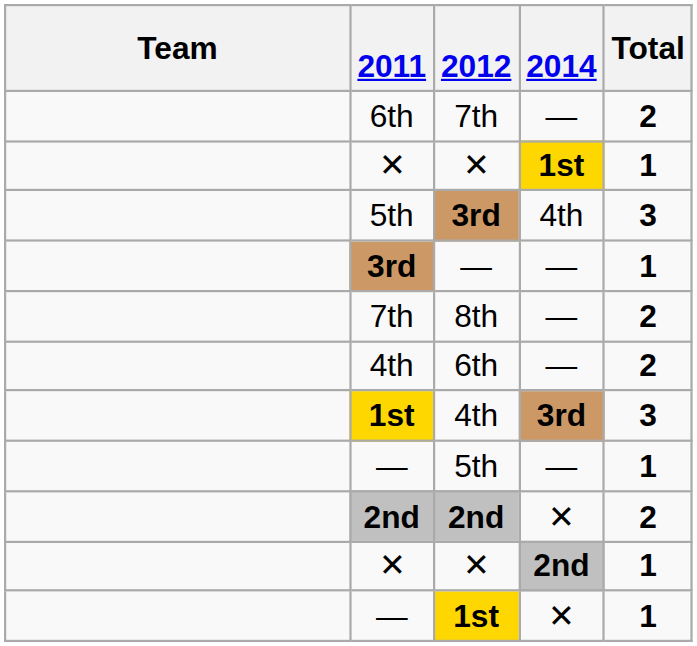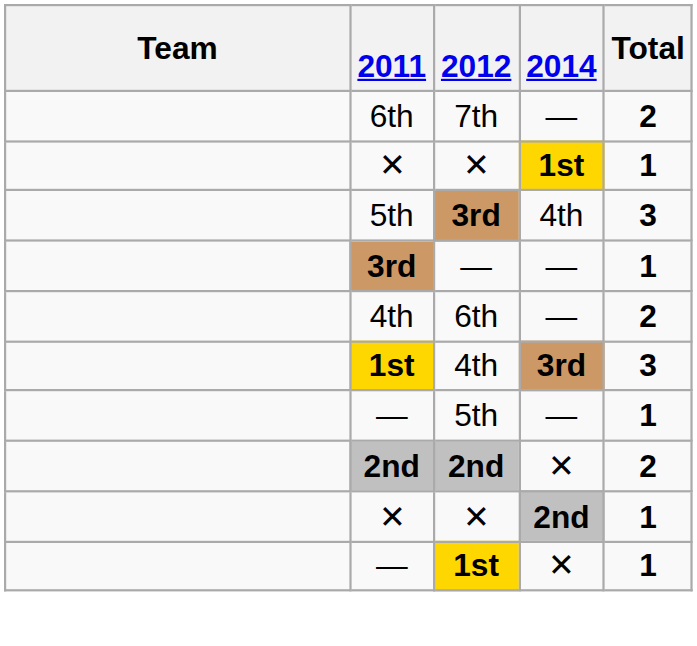- row: 7th | 8th | — | 2
